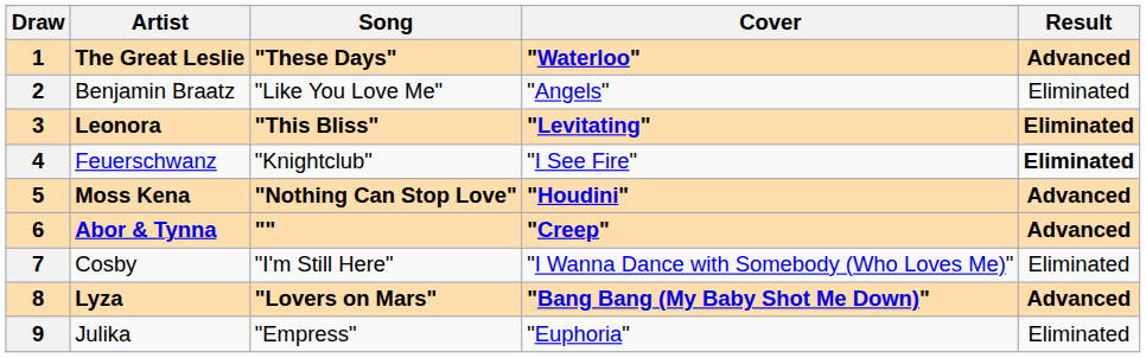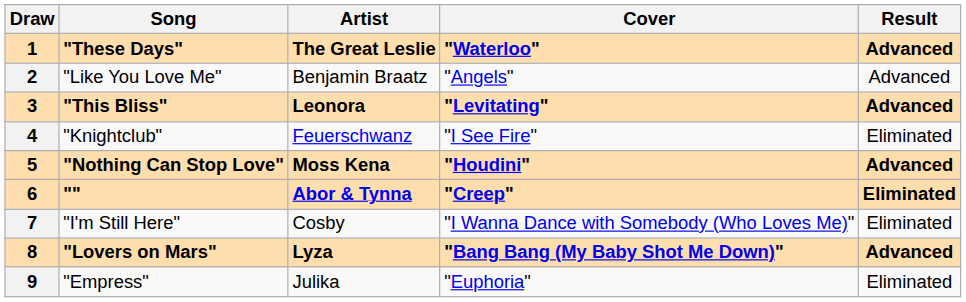columns swapped: Artist <-> Song
2 | Result: Eliminated -> Advanced
3 | Result: Eliminated -> Advanced
4 | Result: bold -> normal
6 | Result: Advanced -> Eliminated
